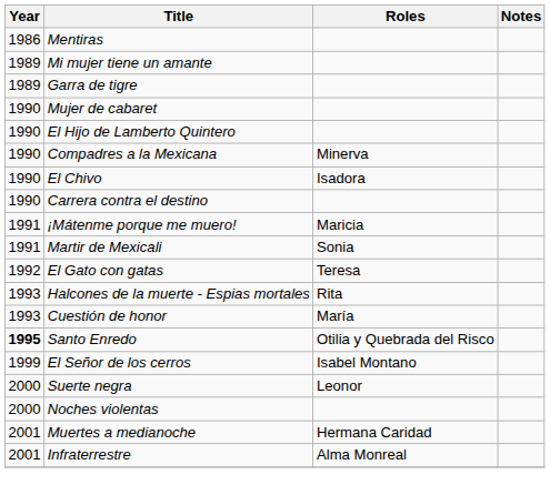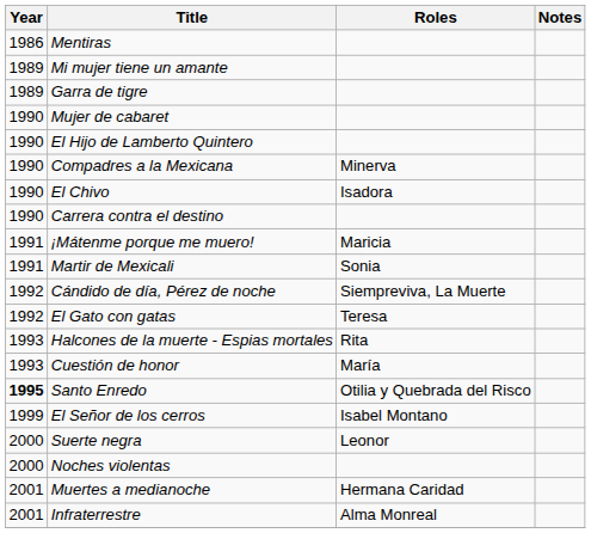+ row: 1992 | Cándido de día, Pérez de noche | Siempreviva, La Muerte
